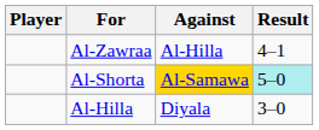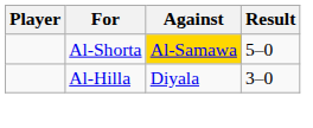- row: Al-Zawraa | Al-Hilla | 4–1
Al-Shorta | Result: paleturquoise background -> no background
